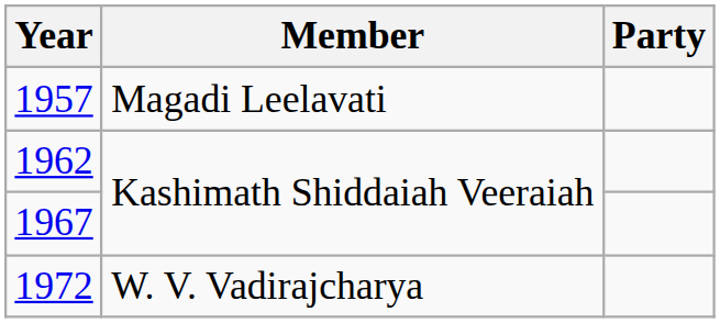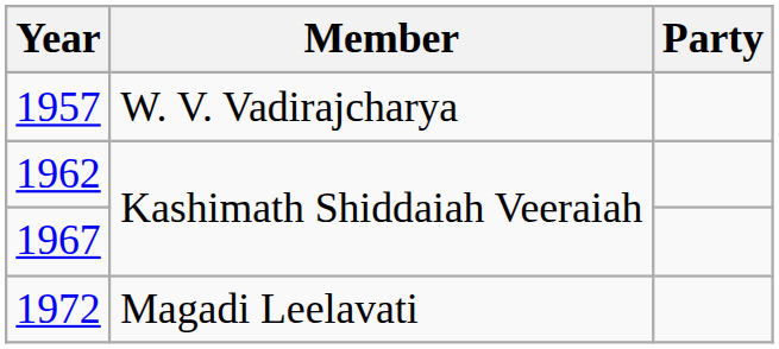1957 | Member: Magadi Leelavati -> W. V. Vadirajcharya
1972 | Member: W. V. Vadirajcharya -> Magadi Leelavati
